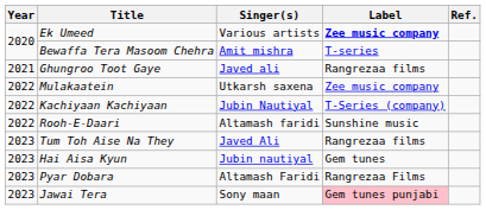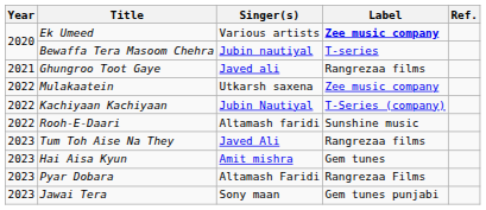Bewaffa Tera Masoom Chehra | Singer(s): Amit mishra -> Jubin nautiyal
Hai Aisa Kyun | Singer(s): Jubin nautiyal -> Amit mishra
Jawai Tera | Label: pink background -> no background
